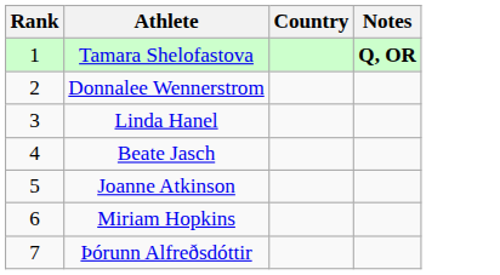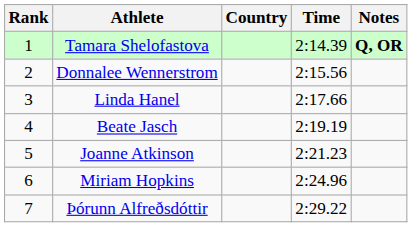+ column: Time | 2:14.39 | 2:15.56 | 2:17.66 | 2:19.19 | 2:21.23 | 2:24.96 | 2:29.22
